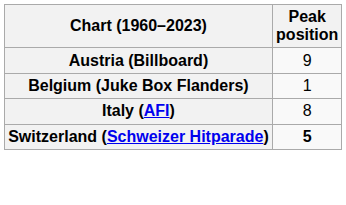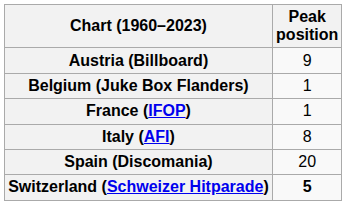+ row: France (IFOP) | 1
+ row: Spain (Discomania) | 20
